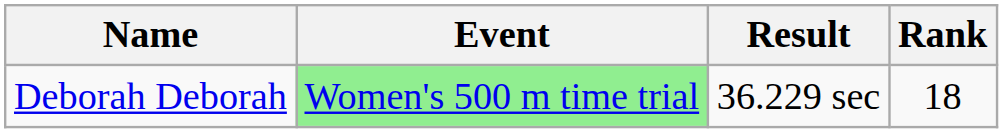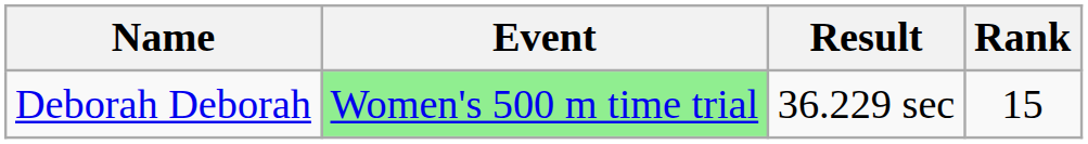Deborah Deborah | Rank: 18 -> 15
